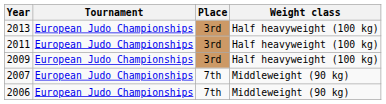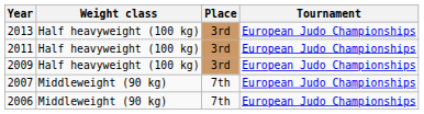columns swapped: Tournament <-> Weight class
